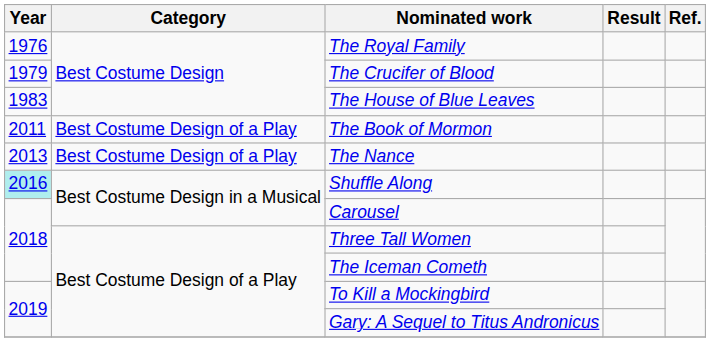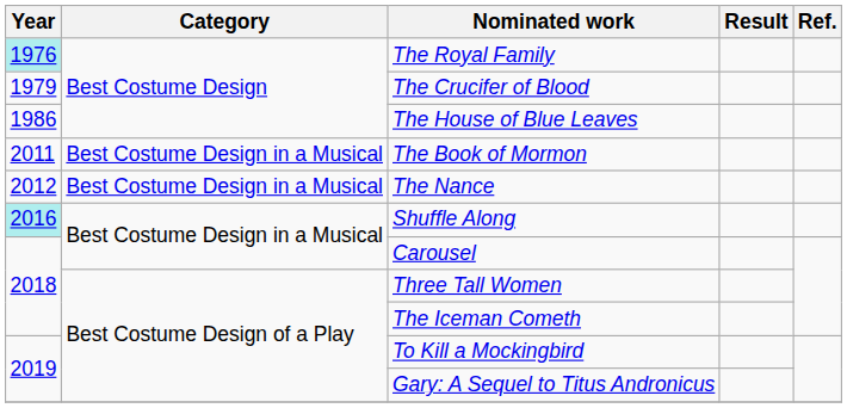The Royal Family | Year: no background -> paleturquoise background
The House of Blue Leaves | Year: 1983 -> 1986
The Book of Mormon | Category: Best Costume Design of a Play -> Best Costume Design in a Musical
The Nance | Year: 2013 -> 2012
The Nance | Category: Best Costume Design of a Play -> Best Costume Design in a Musical
